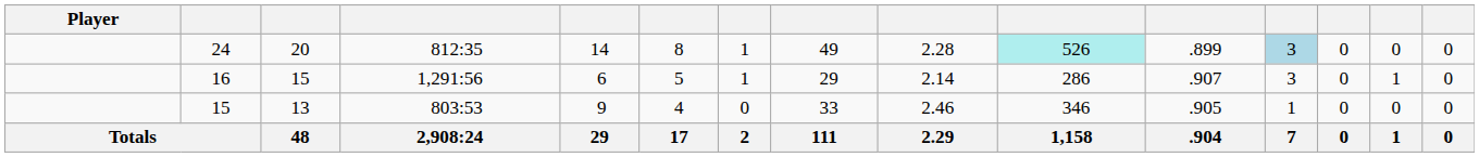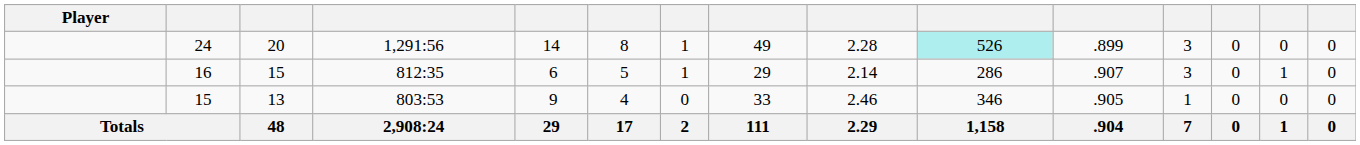24 | column 4: 812:35 -> 1,291:56
24 | column 12: lightblue background -> no background
16 | column 4: 1,291:56 -> 812:35
